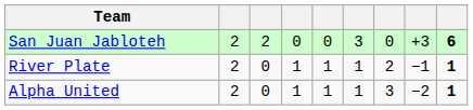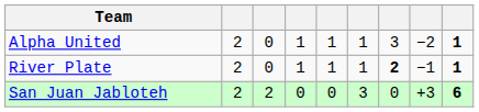rows swapped: San Juan Jabloteh <-> Alpha United
River Plate | column 7: normal -> bold
